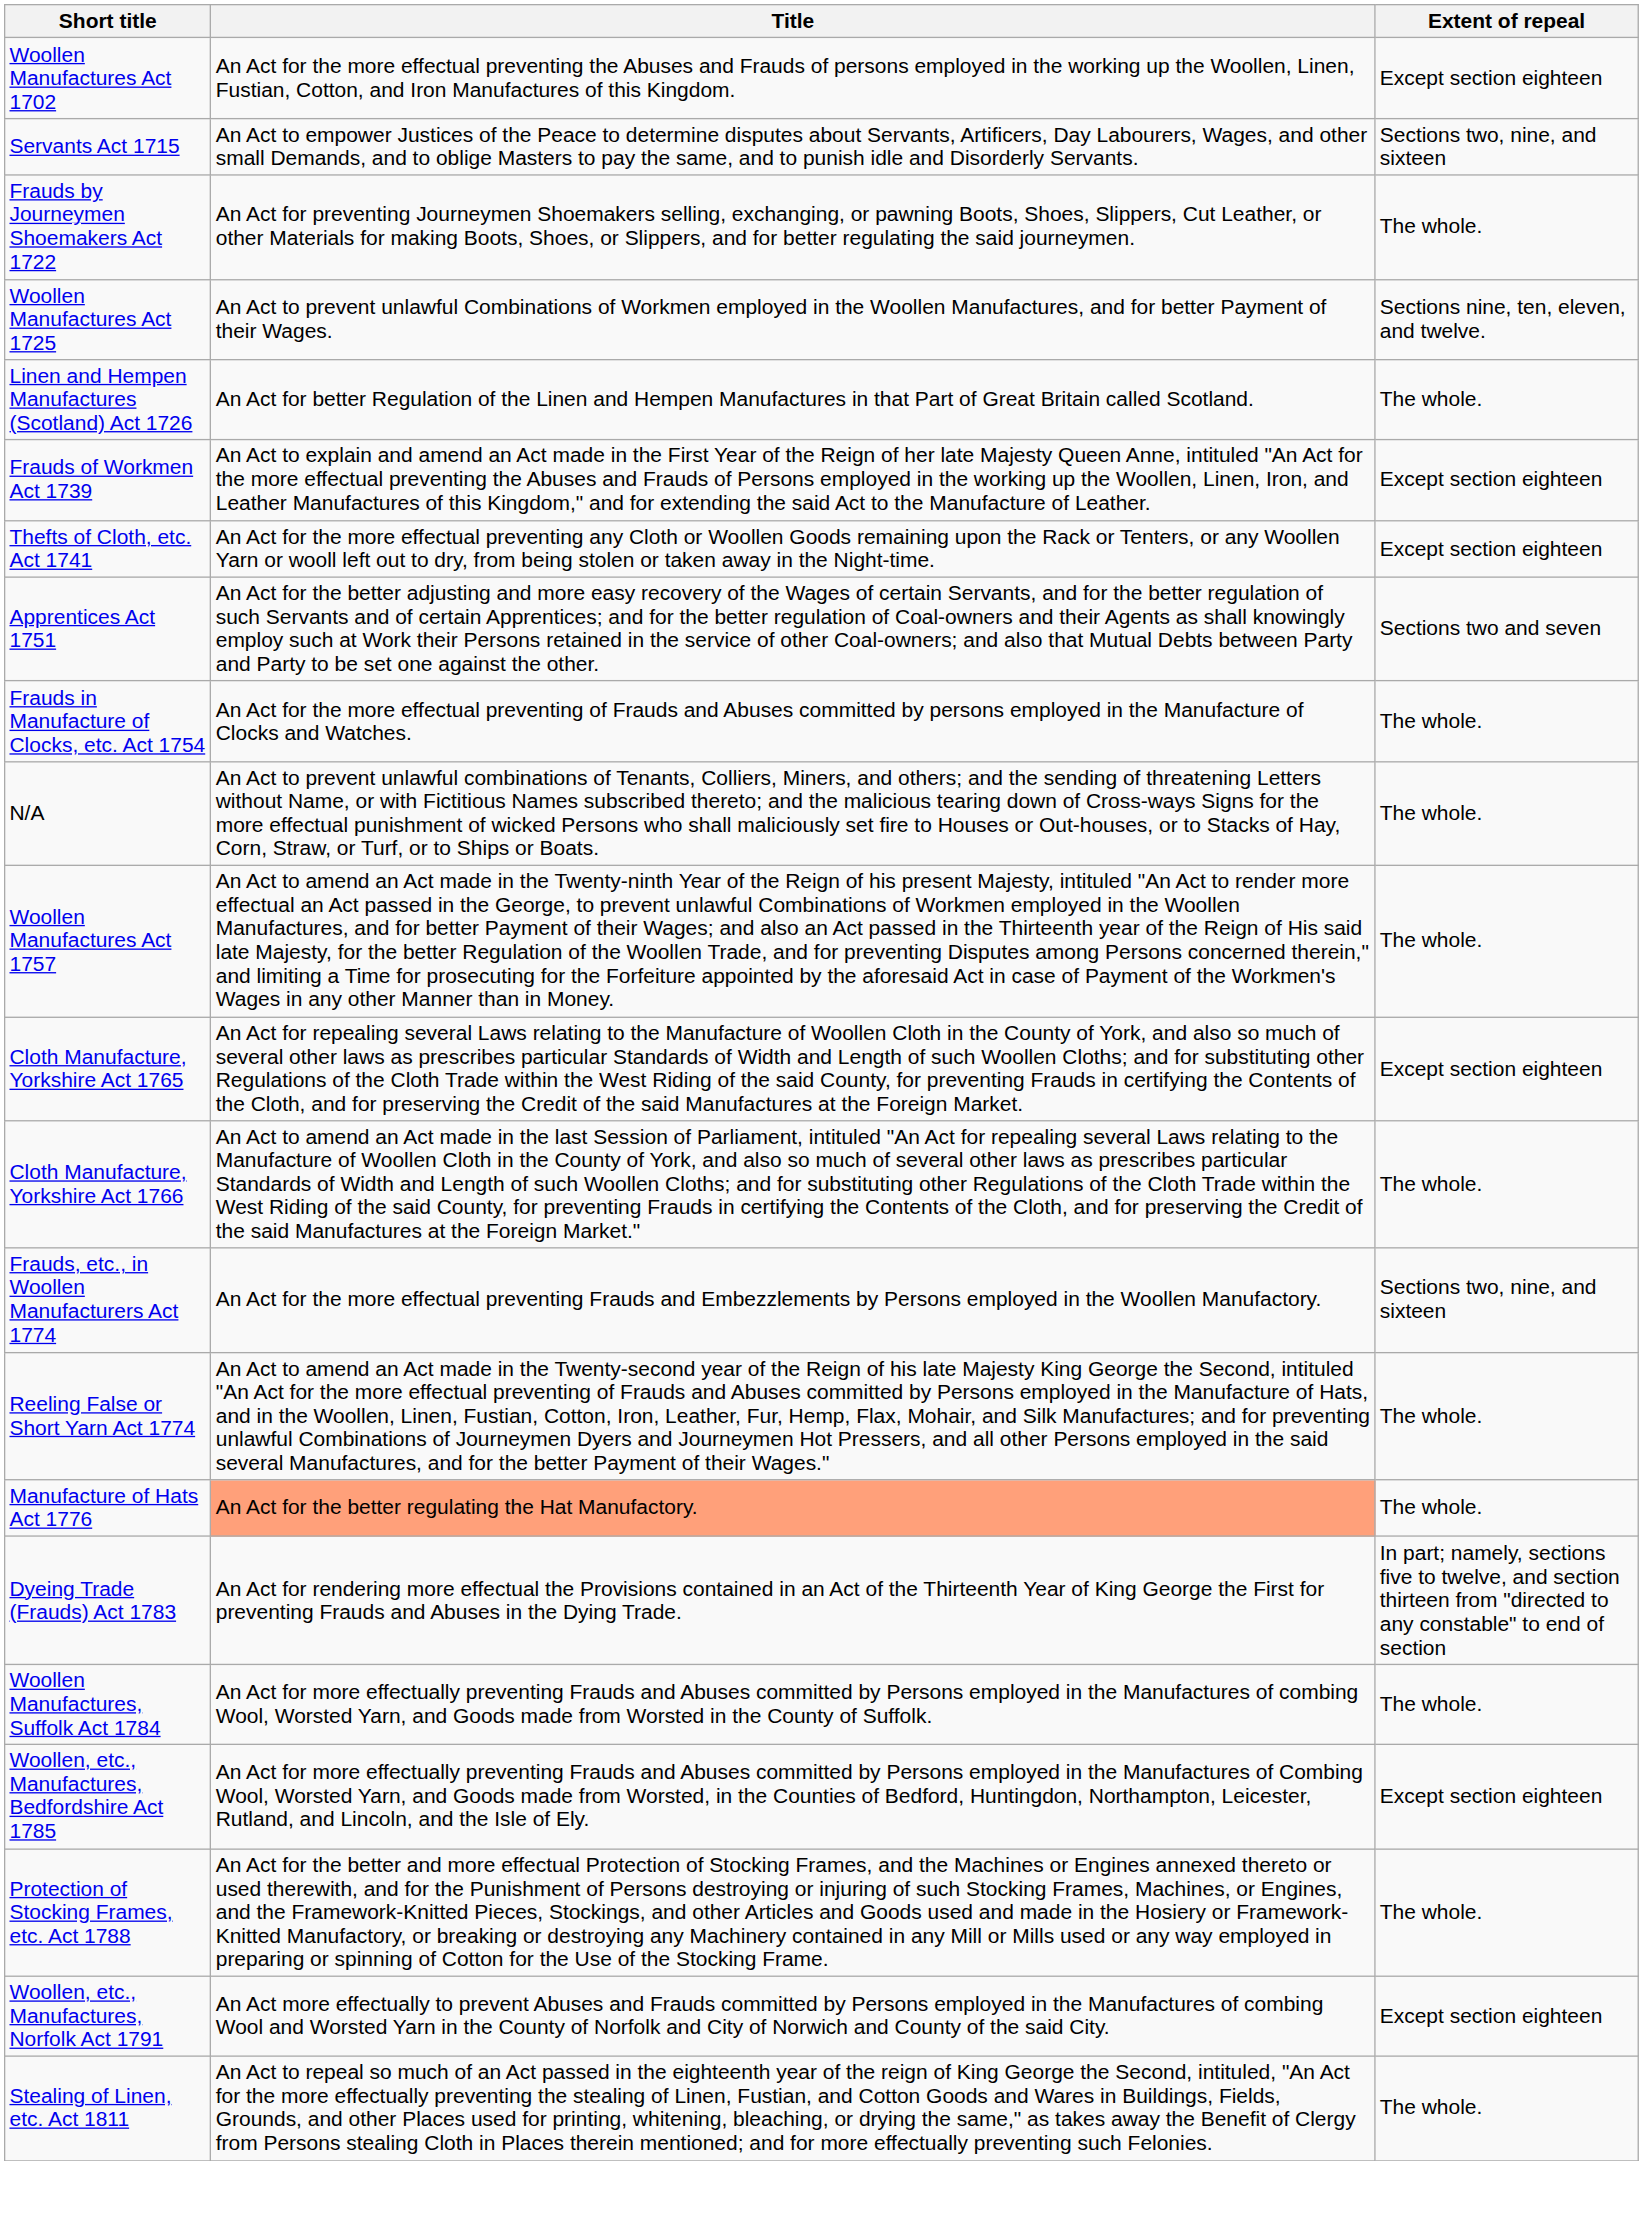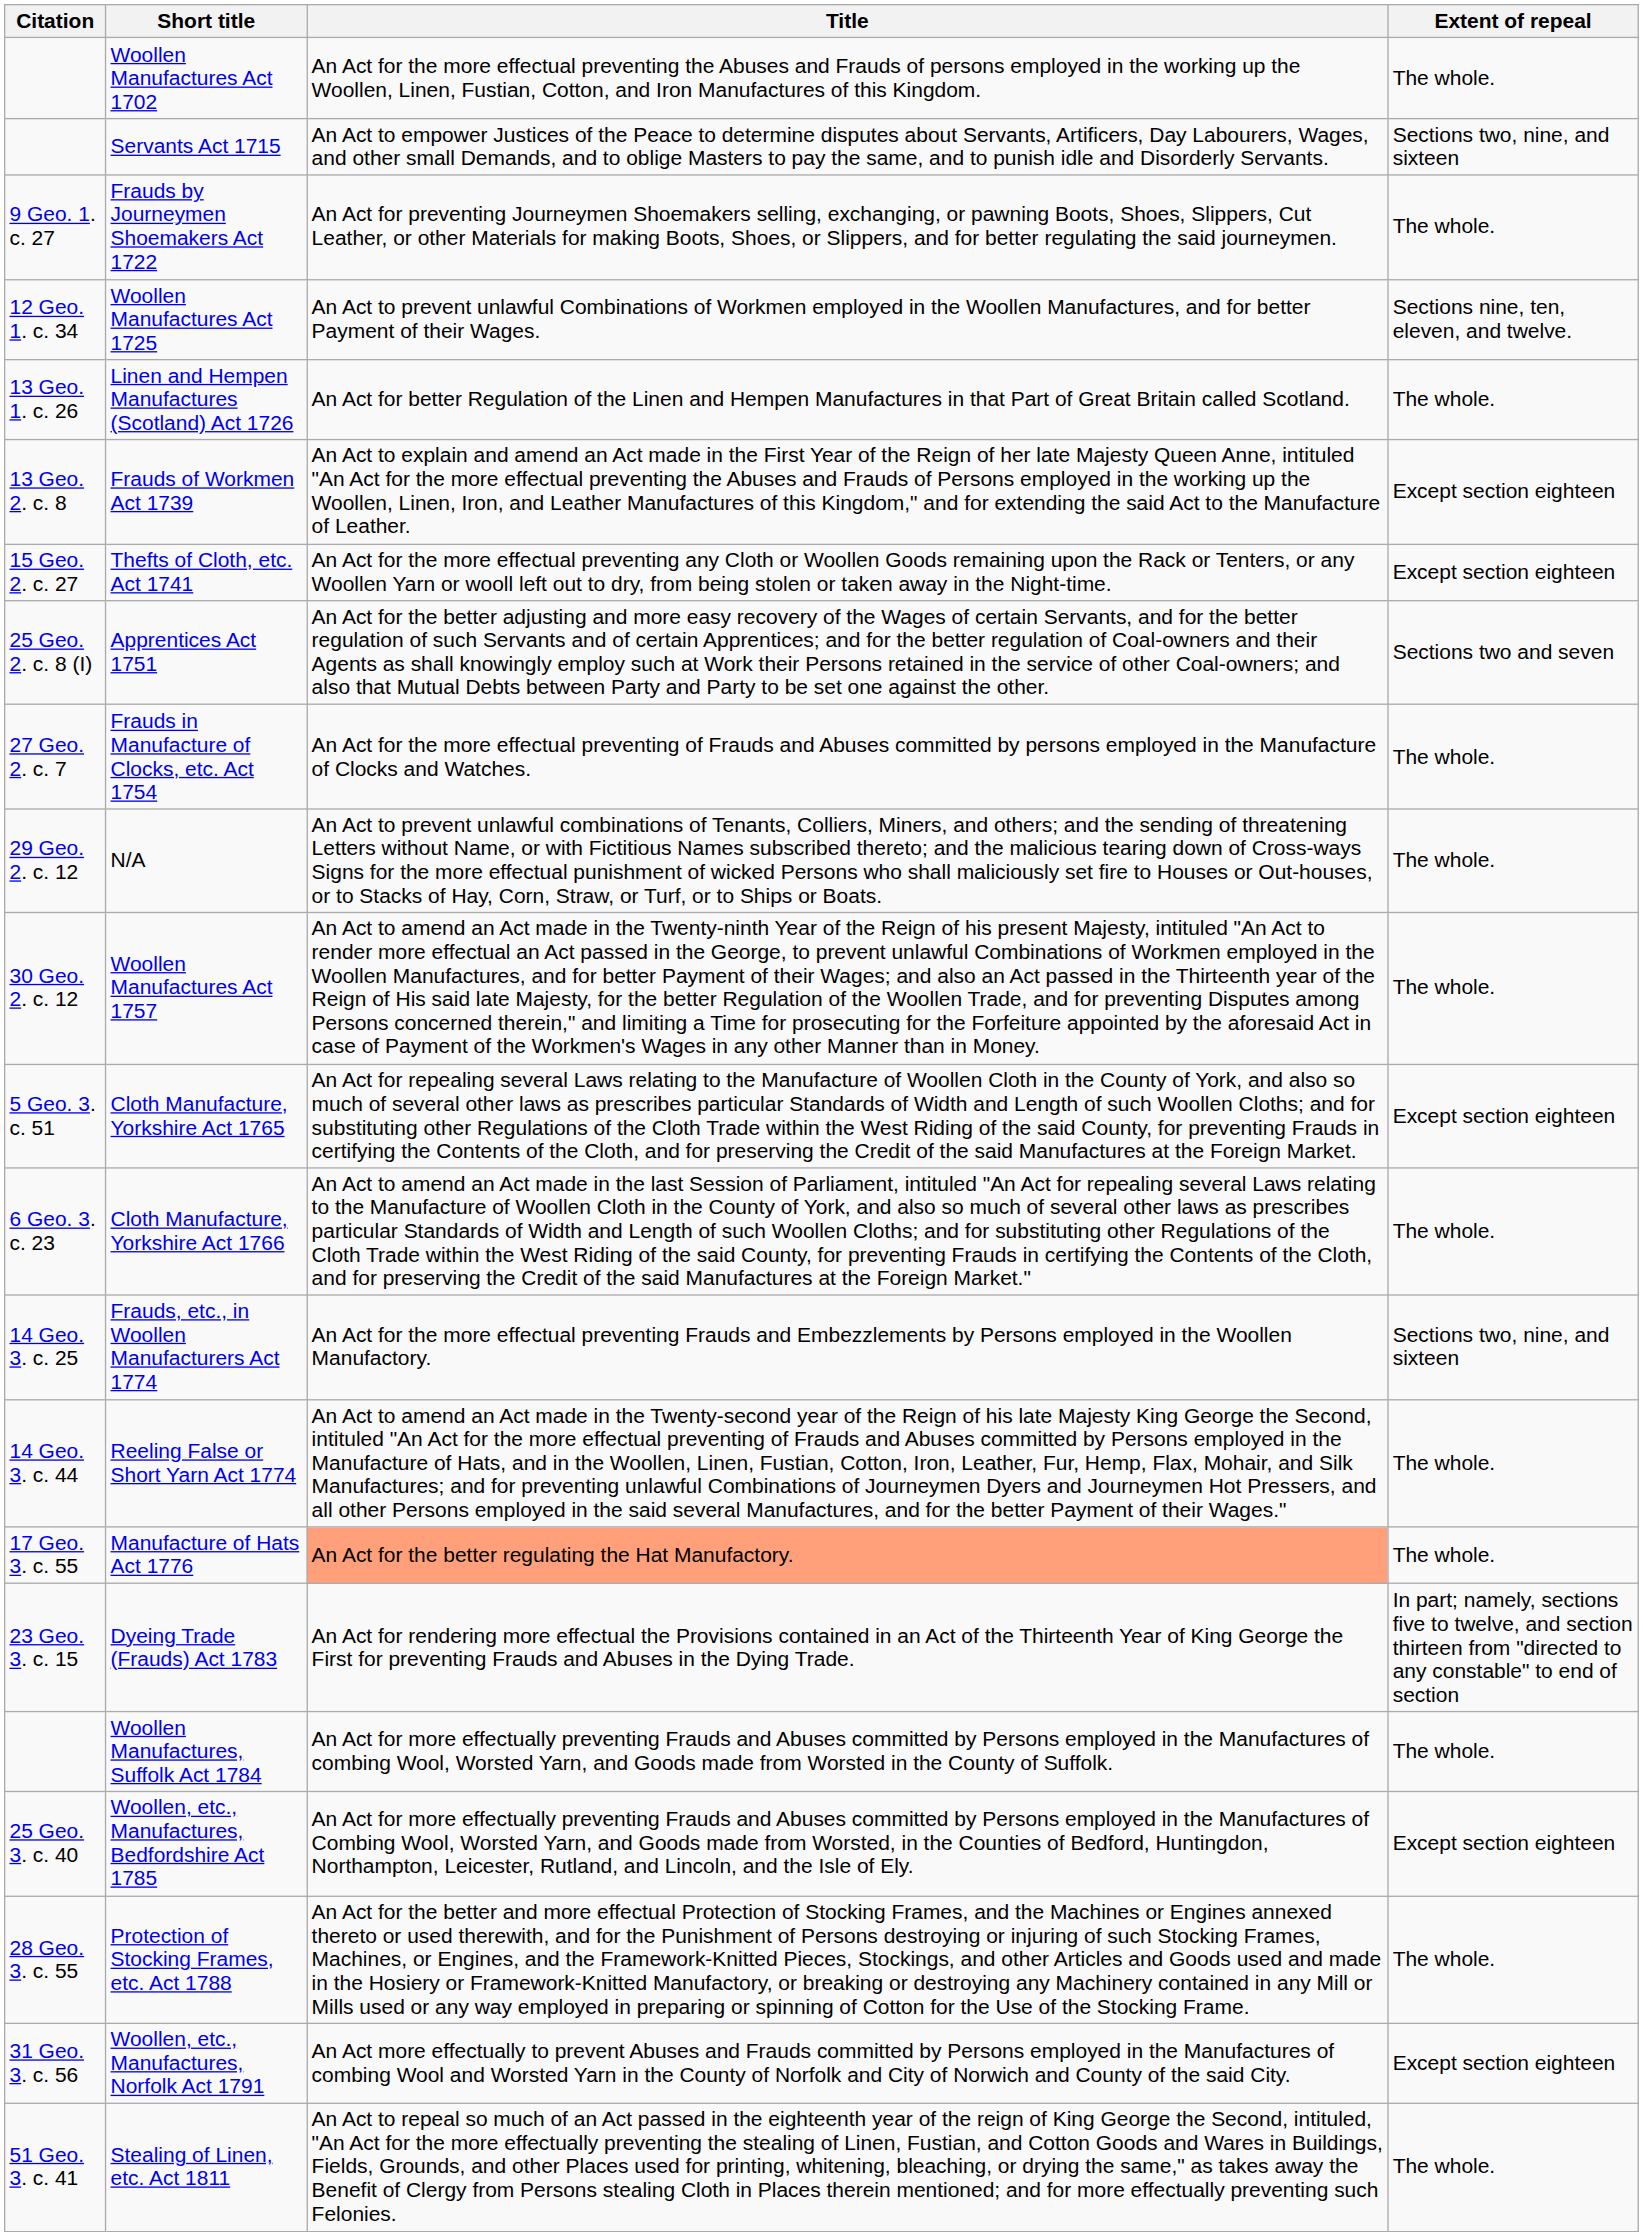+ column: Citation | 9 Geo. 1. c. 27 | 12 Geo. 1. c. 34 | 13 Geo. 1. c. 26 | 13 Geo. 2. c. 8 | 15 Geo. 2. c. 27 | 25 Geo. 2. c. 8 (I) | 27 Geo. 2. c. 7 | 29 Geo. 2. c. 12 | 30 Geo. 2. c. 12 | 5 Geo. 3. c. 51 | 6 Geo. 3. c. 23 | 14 Geo. 3. c. 25 | 14 Geo. 3. c. 44 | 17 Geo. 3. c. 55 | 23 Geo. 3. c. 15 | 25 Geo. 3. c. 40 | 28 Geo. 3. c. 55 | 31 Geo. 3. c. 56 | 51 Geo. 3. c. 41
Woollen Manufactures Act 1702 | Extent of repeal: Except section eighteen -> The whole.
